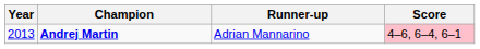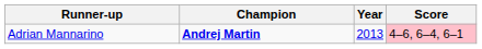columns swapped: Year <-> Runner-up
